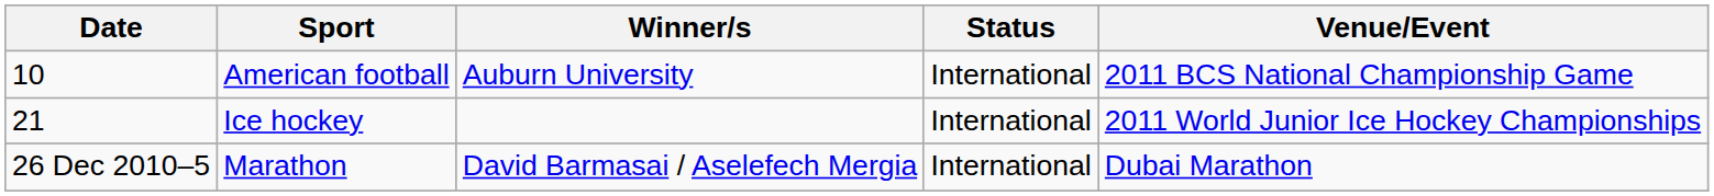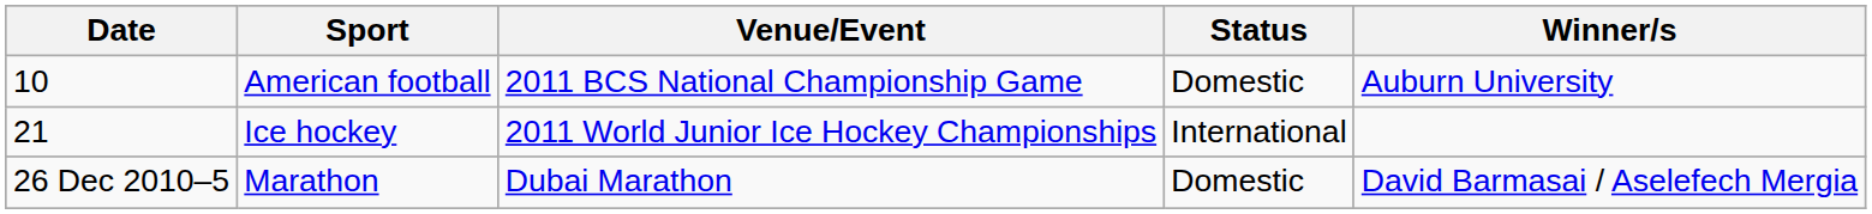columns swapped: Venue/Event <-> Winner/s
American football | Status: International -> Domestic
Marathon | Status: International -> Domestic
